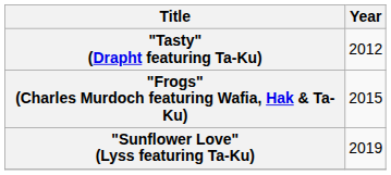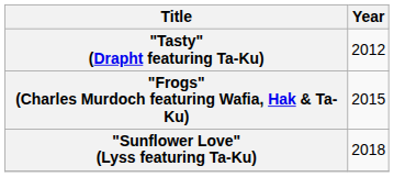"Sunflower Love" (Lyss featuring Ta-Ku) | Year: 2019 -> 2018
